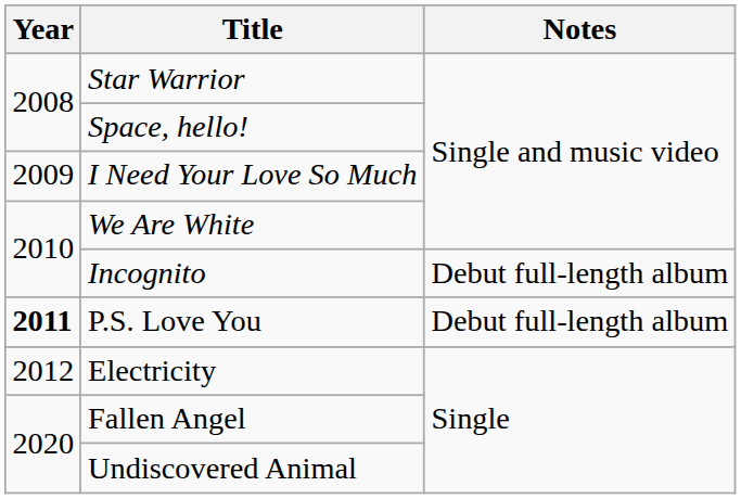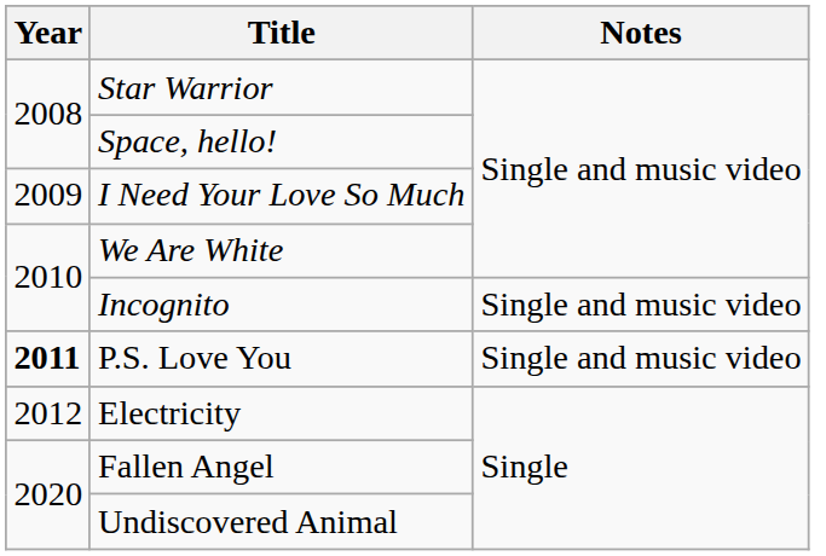Incognito | Notes: Debut full-length album -> Single and music video
P.S. Love You | Notes: Debut full-length album -> Single and music video
